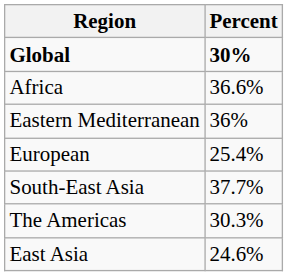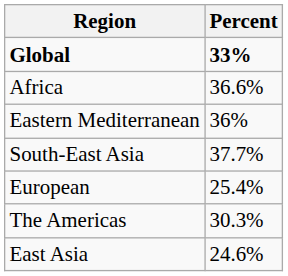Global | Percent: 30% -> 33%
rows swapped: European <-> South-East Asia
